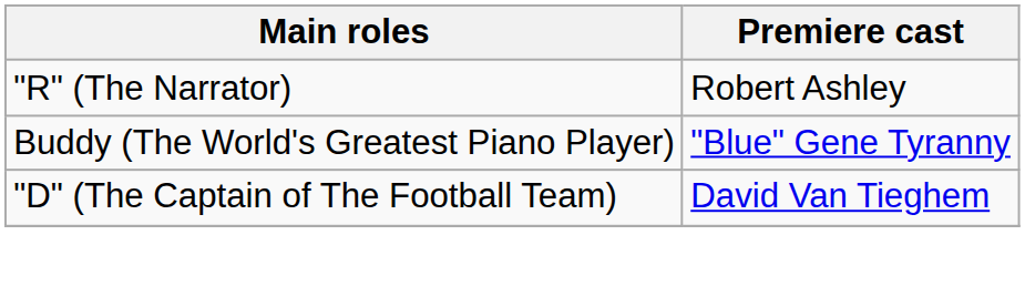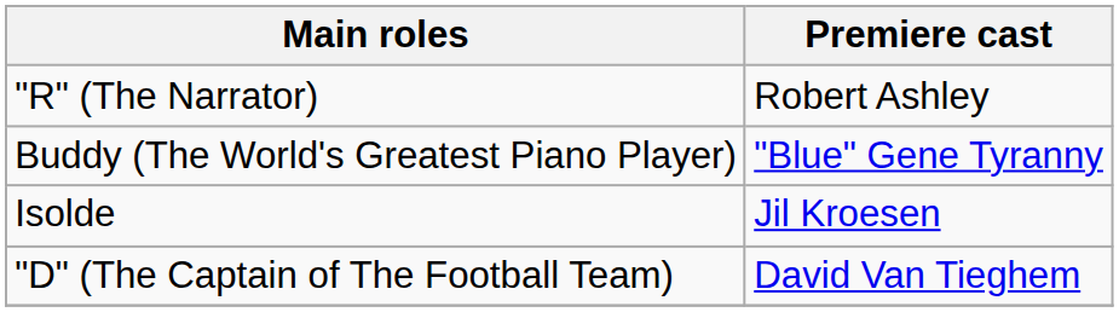+ row: Isolde | Jil Kroesen
